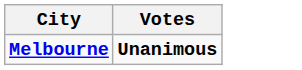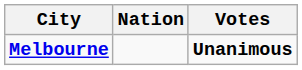+ column: Nation
